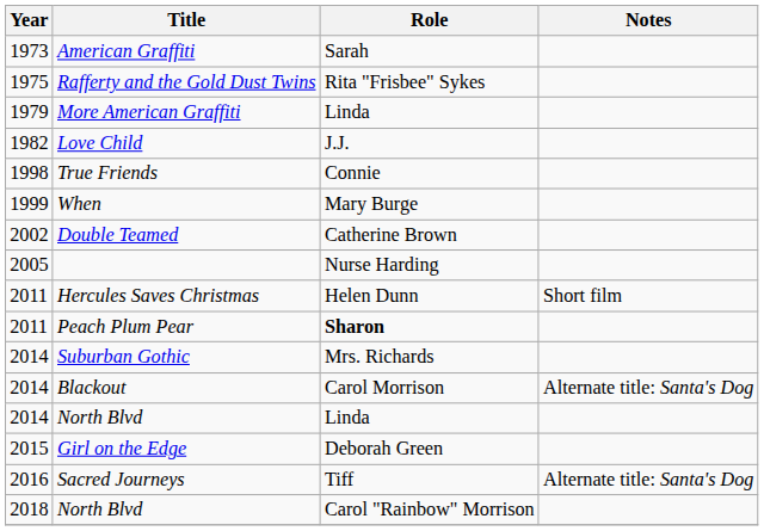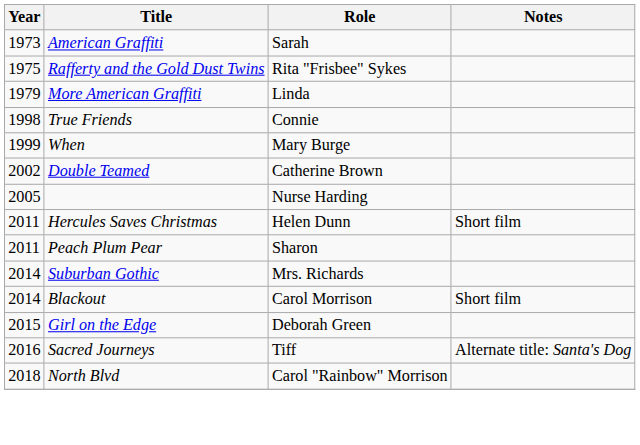- row: 1982 | Love Child | J.J.
Peach Plum Pear | Role: bold -> normal
Blackout | Notes: Alternate title: Santa's Dog -> Short film
- row: 2014 | North Blvd | Linda
